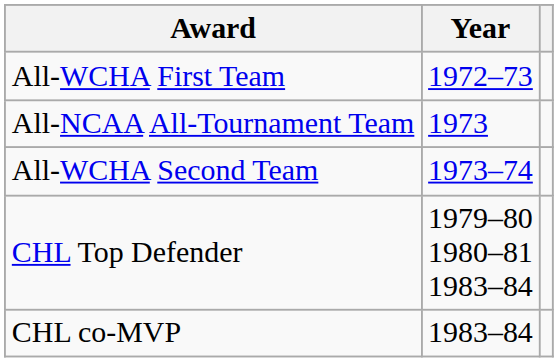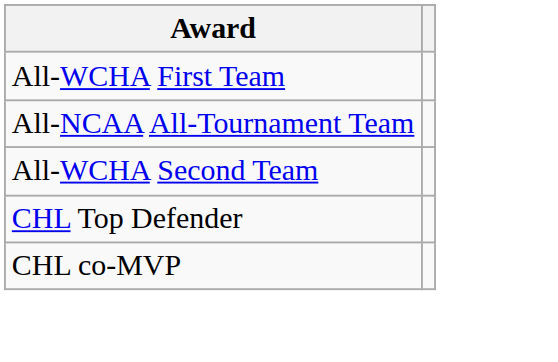- column: Year | 1972–73 | 1973 | 1973–74 | 1979–80 1980–81 1983–84 | 1983–84
